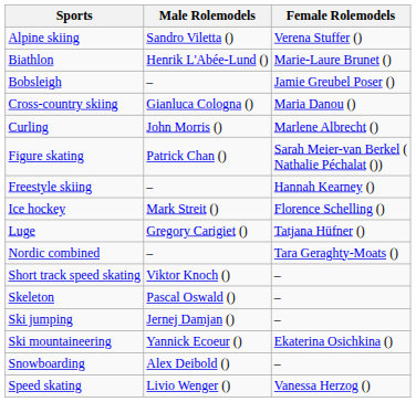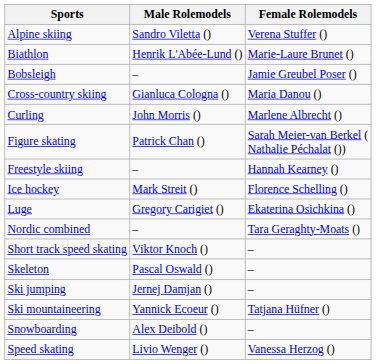Luge | Female Rolemodels: Tatjana Hüfner () -> Ekaterina Osichkina ()
Ski mountaineering | Female Rolemodels: Ekaterina Osichkina () -> Tatjana Hüfner ()
